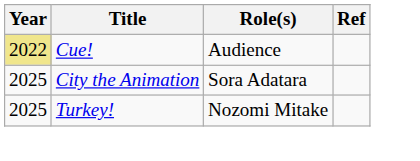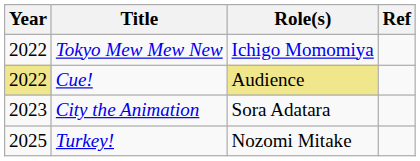+ row: 2022 | Tokyo Mew Mew New | Ichigo Momomiya
Cue! | Role(s): no background -> khaki background
City the Animation | Year: 2025 -> 2023
